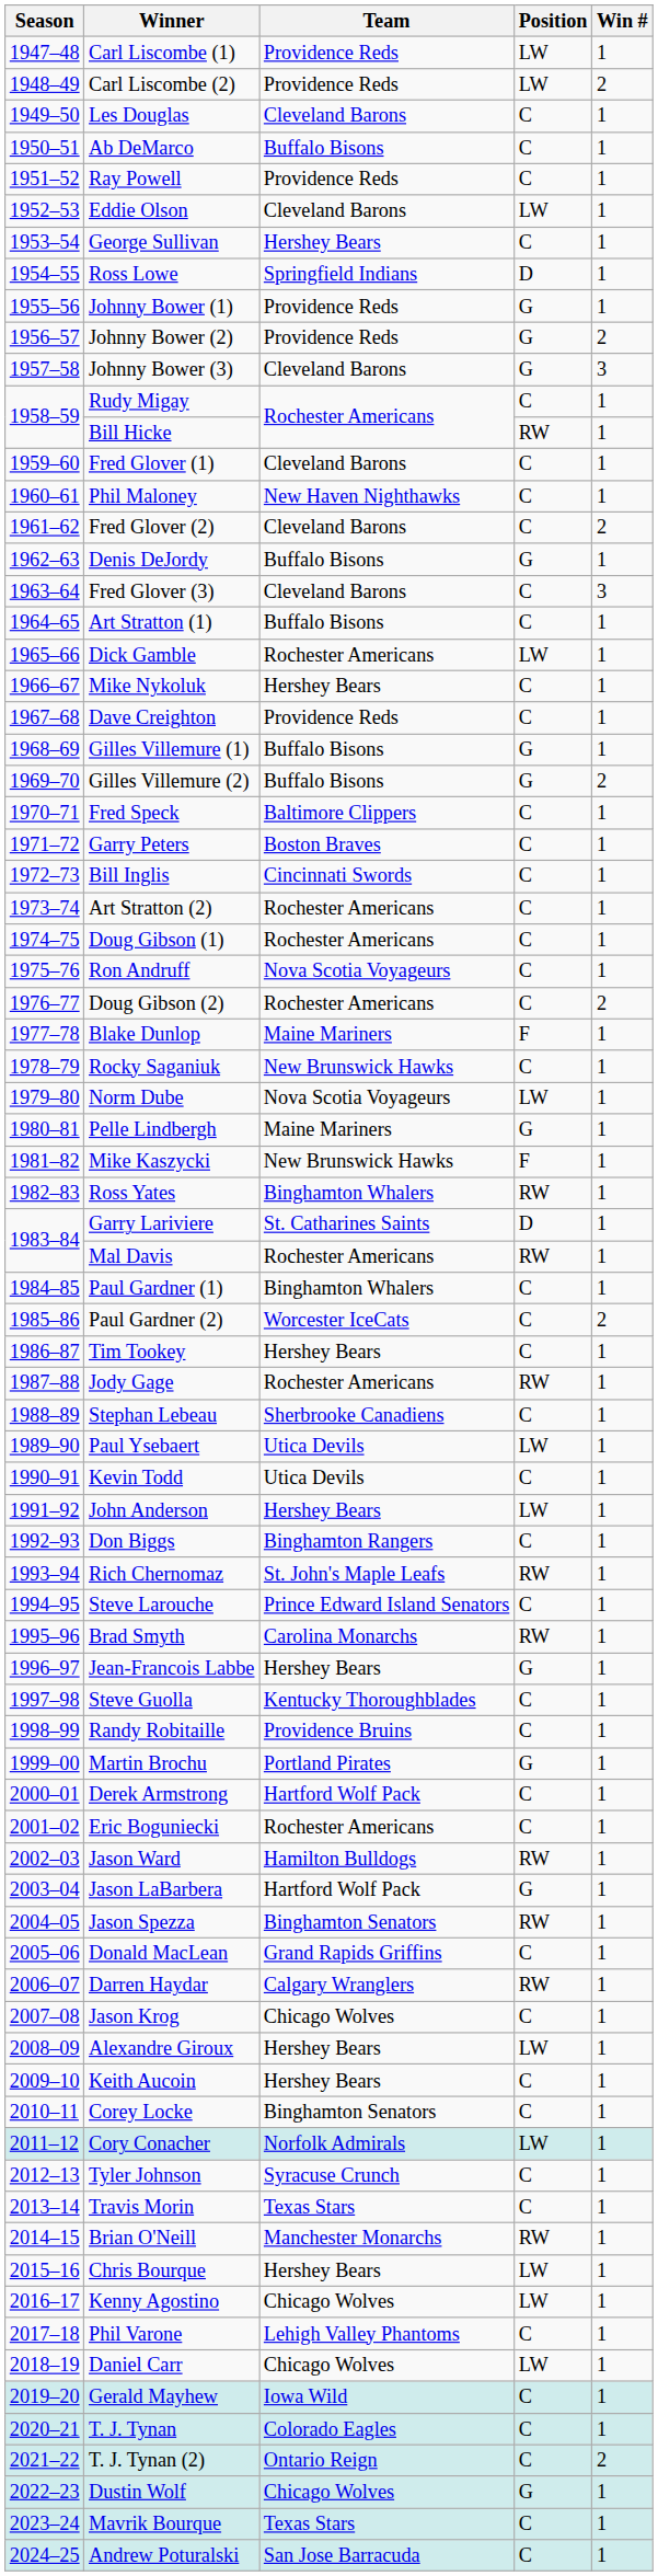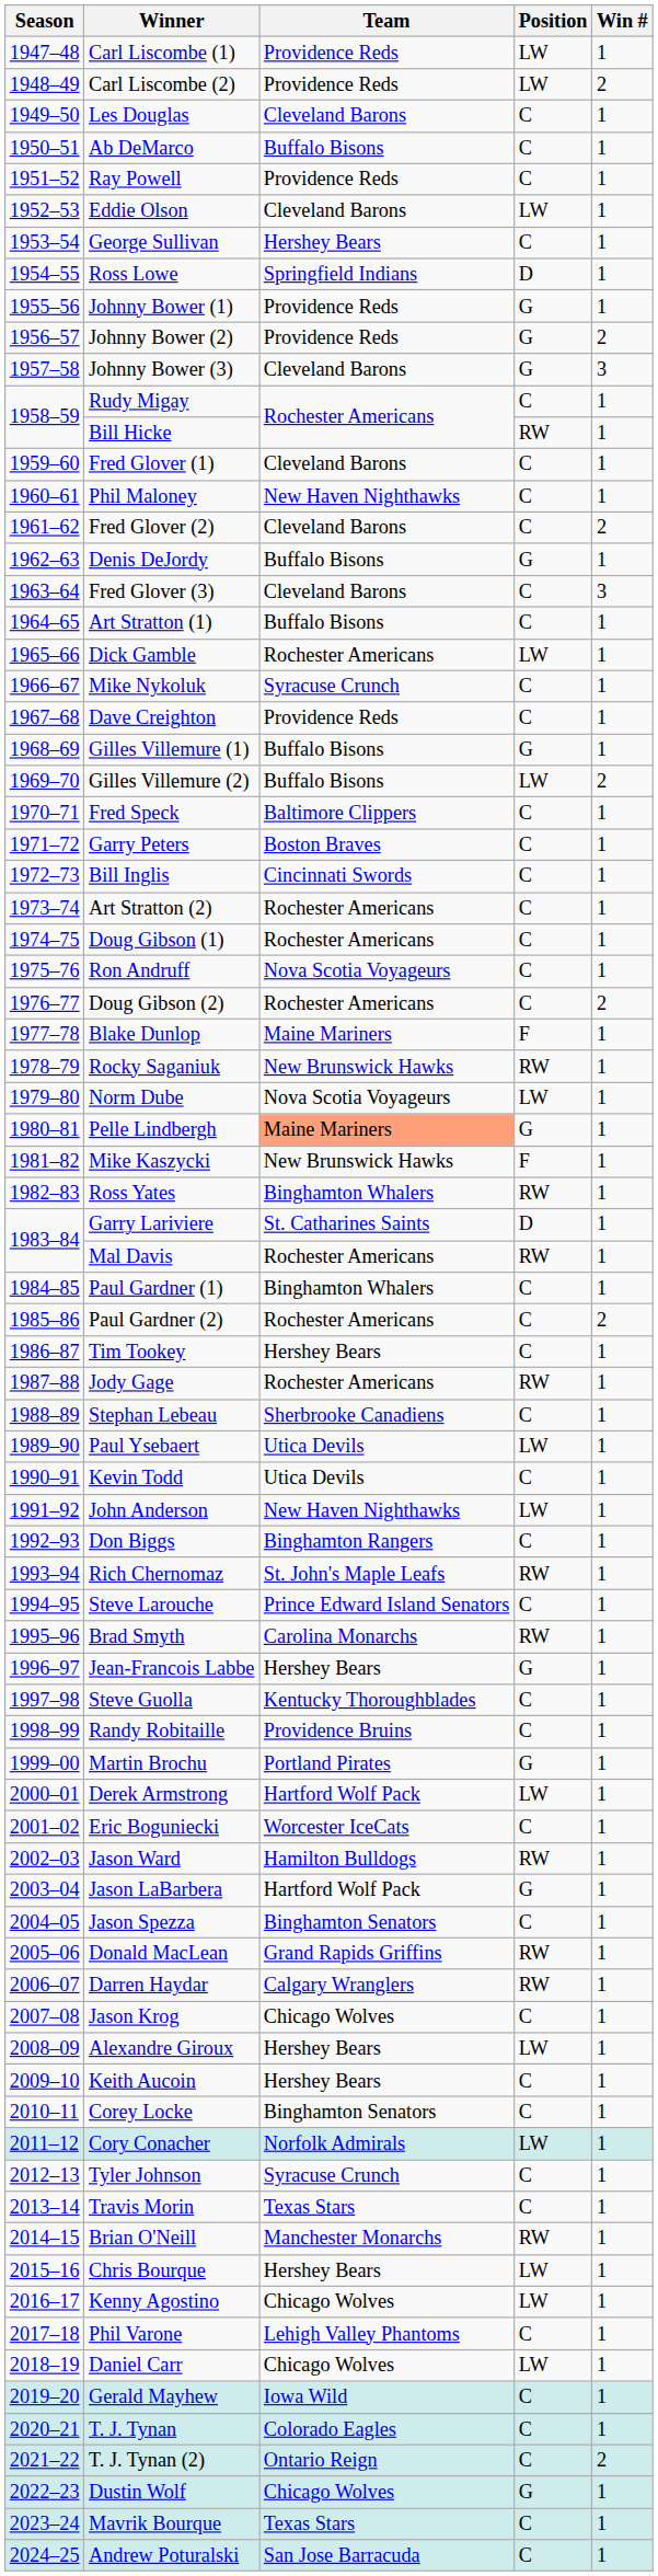Mike Nykoluk | Team: Hershey Bears -> Syracuse Crunch
Gilles Villemure (2) | Position: G -> LW
Rocky Saganiuk | Position: C -> RW
Pelle Lindbergh | Team: no background -> lightsalmon background
Paul Gardner (2) | Team: Worcester IceCats -> Rochester Americans
John Anderson | Team: Hershey Bears -> New Haven Nighthawks
Derek Armstrong | Position: C -> LW
Eric Boguniecki | Team: Rochester Americans -> Worcester IceCats
Jason Spezza | Position: RW -> C
Donald MacLean | Position: C -> RW
